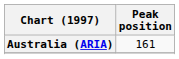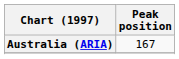Australia (ARIA) | Peak position: 161 -> 167
